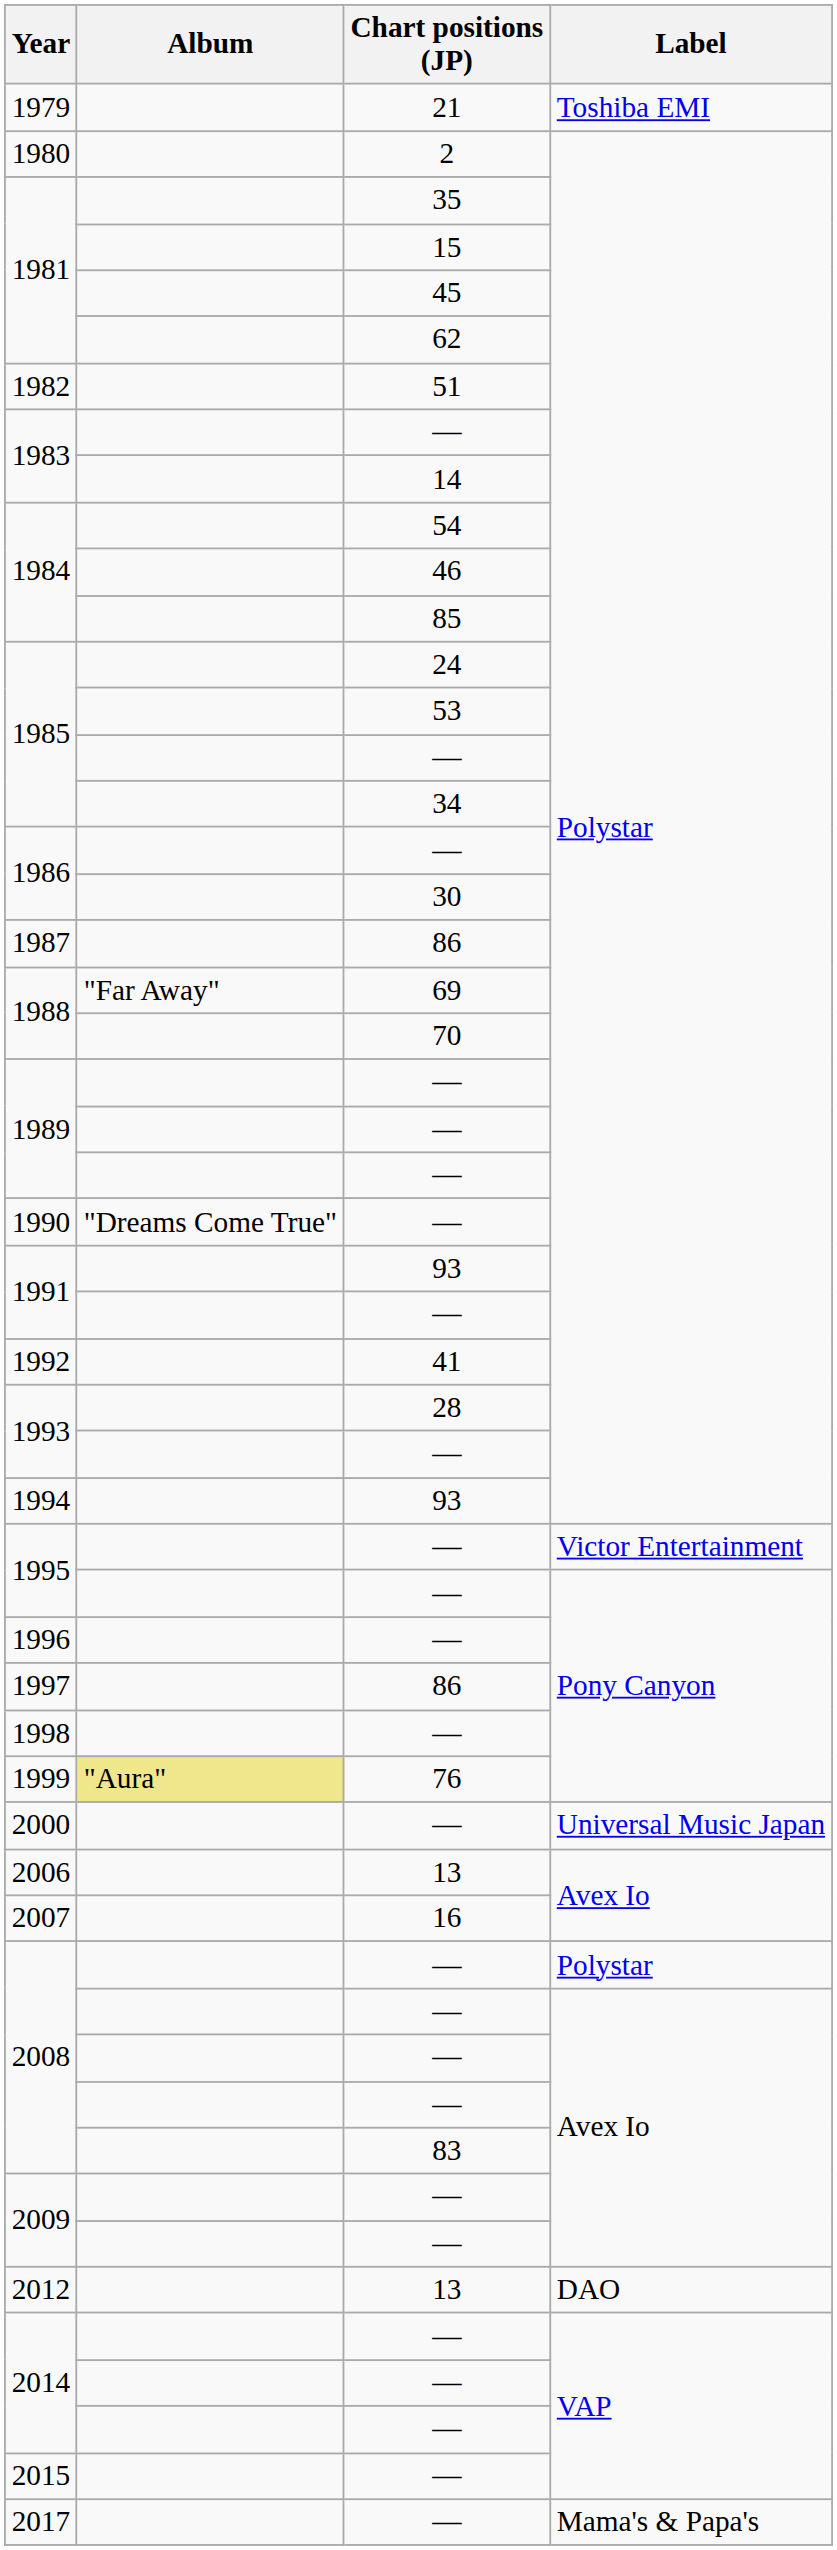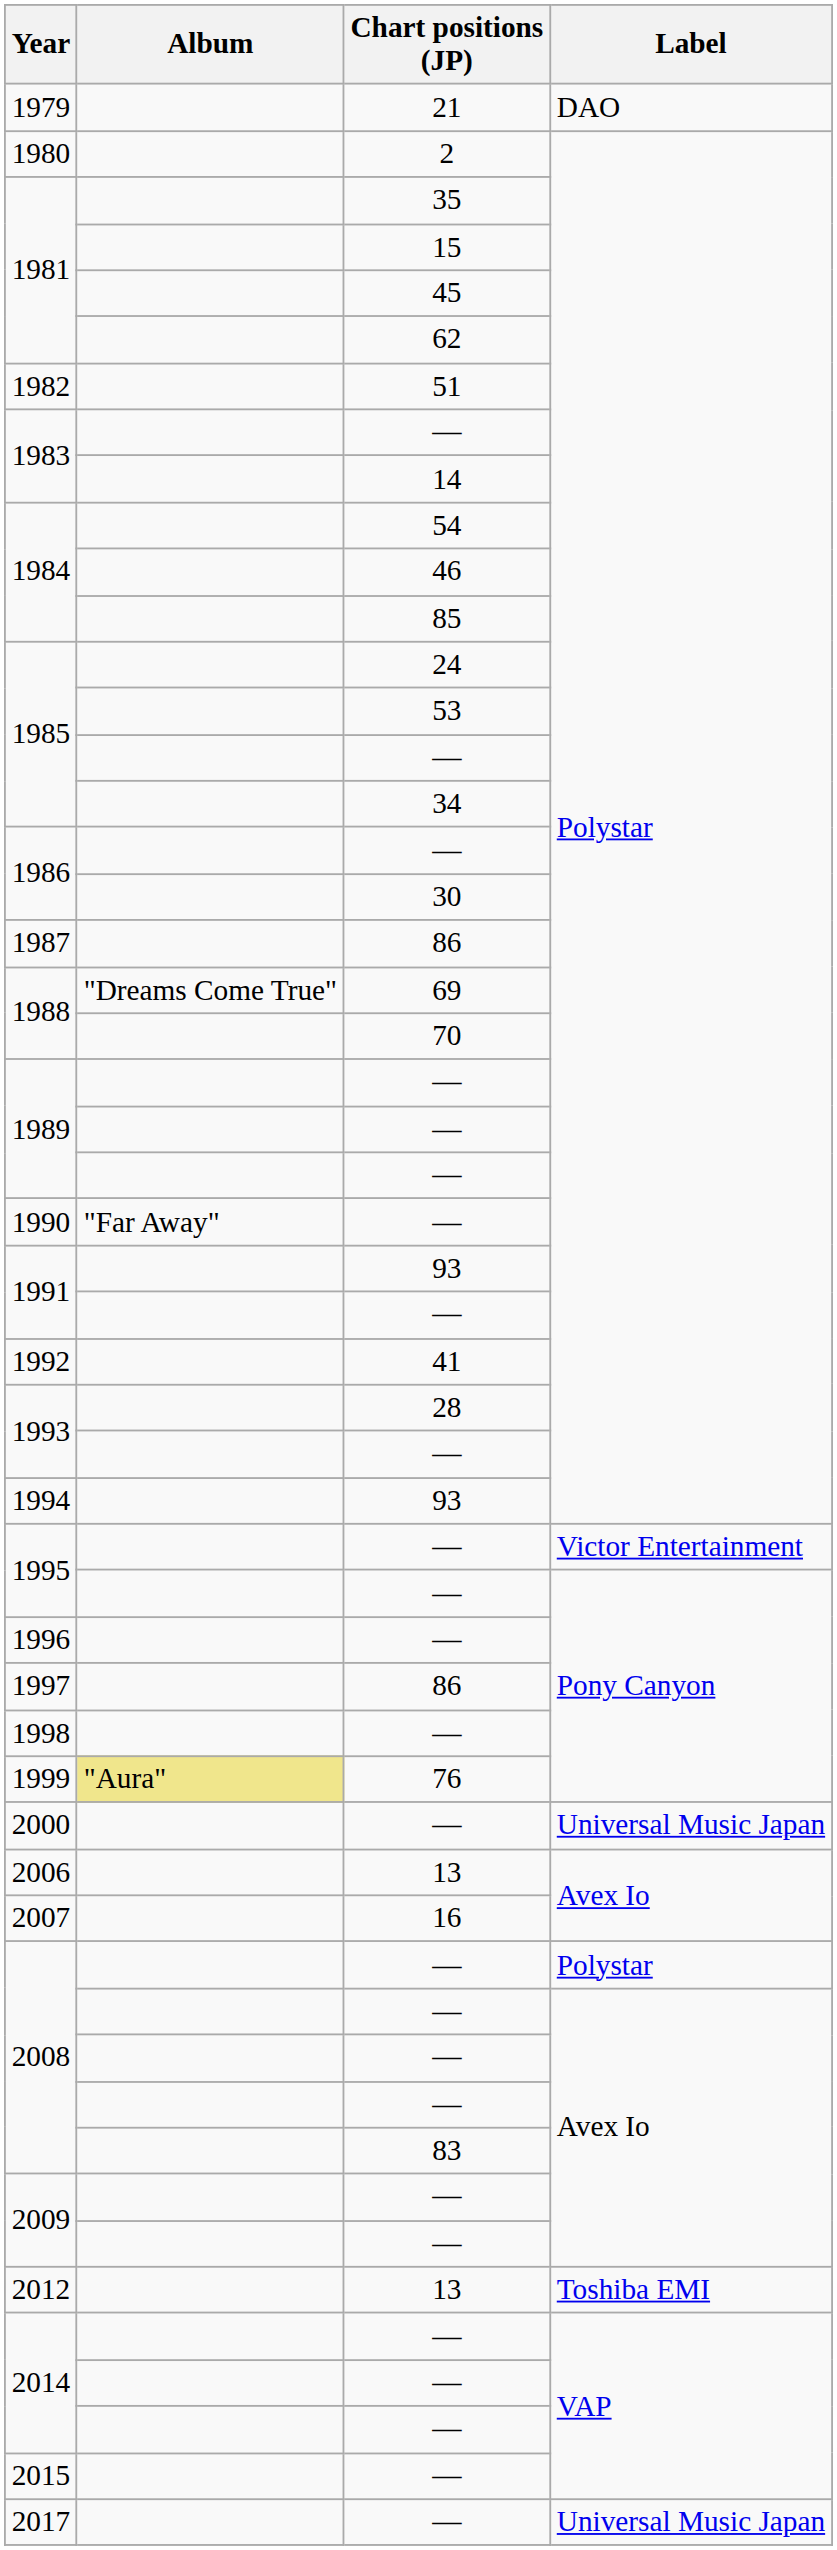1979 | Label: Toshiba EMI -> DAO
1988 / 69 | Album: "Far Away" -> "Dreams Come True"
1990 | Album: "Dreams Come True" -> "Far Away"
2012 | Label: DAO -> Toshiba EMI
2017 | Label: Mama's & Papa's -> Universal Music Japan
